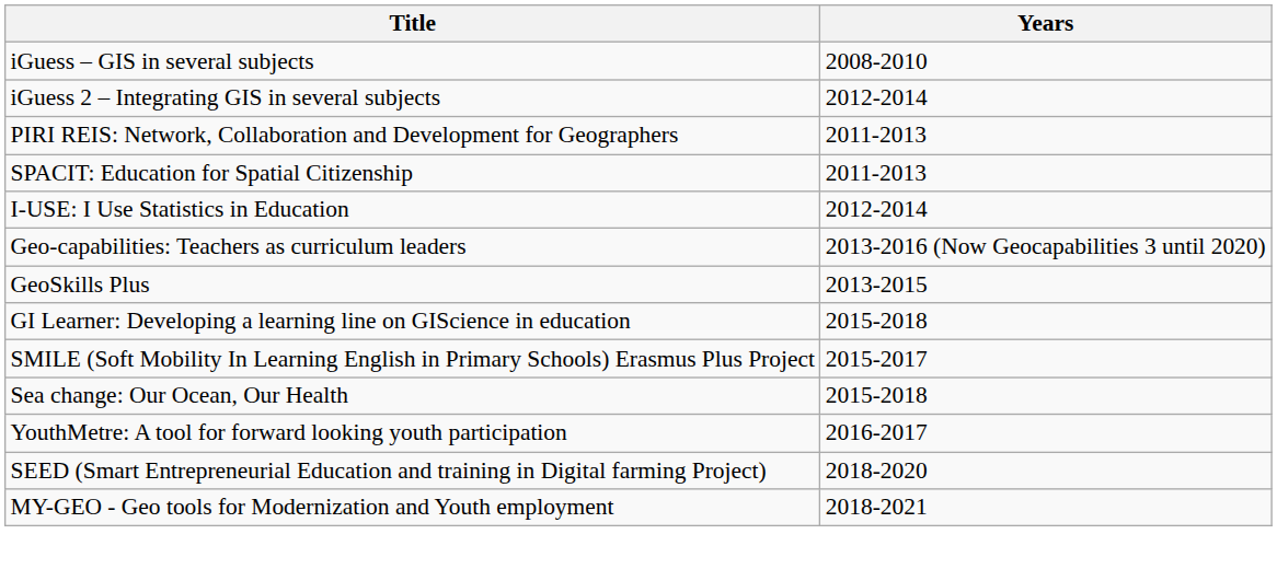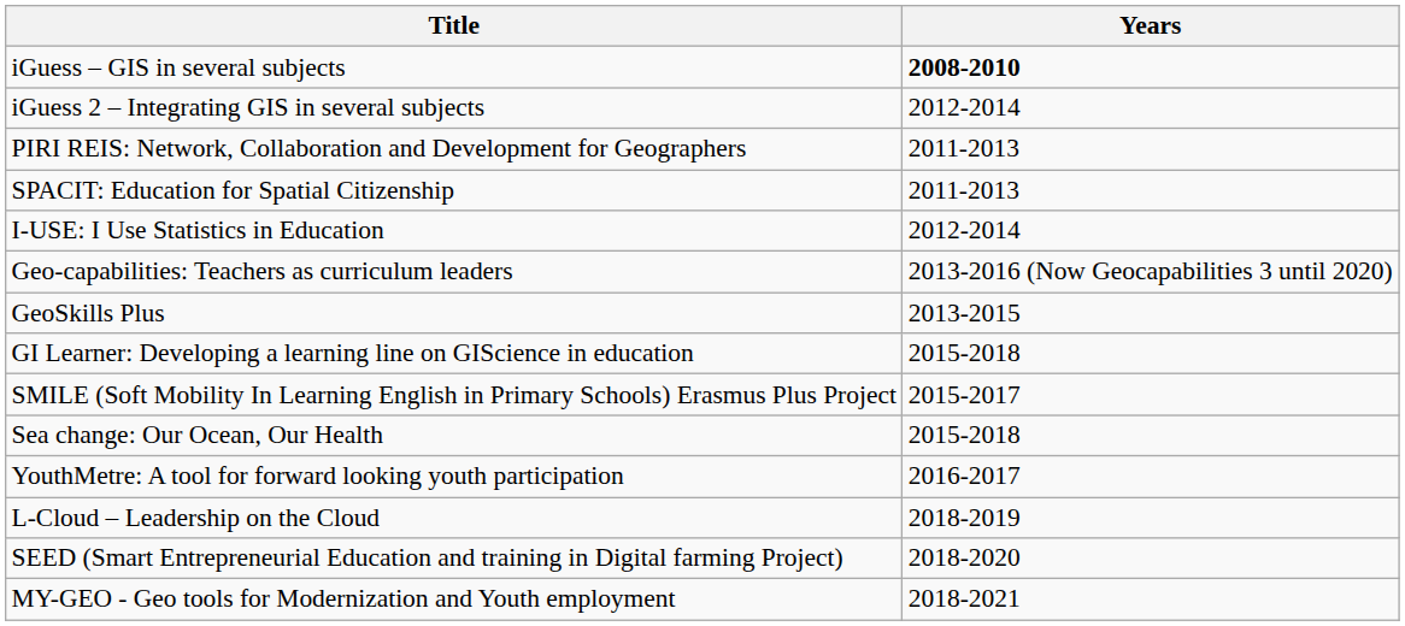iGuess – GIS in several subjects | Years: normal -> bold
+ row: L-Cloud – Leadership on the Cloud | 2018-2019
